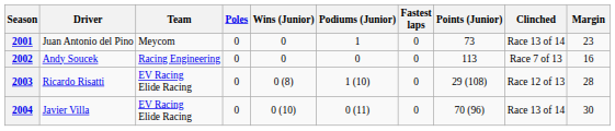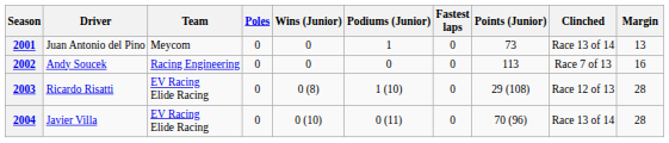2001 | Margin: 23 -> 13
2004 | Margin: 30 -> 28
